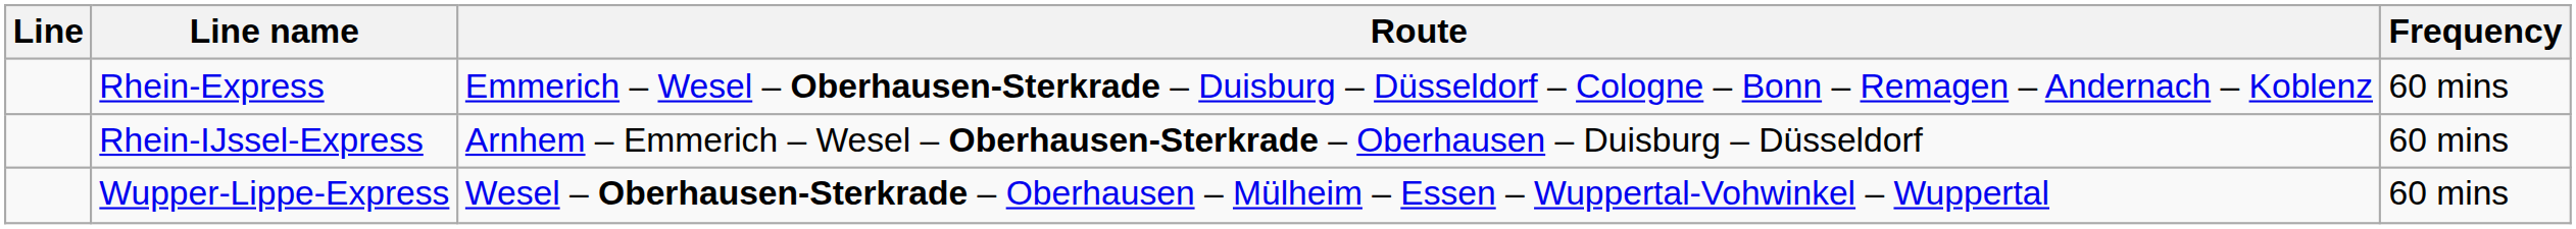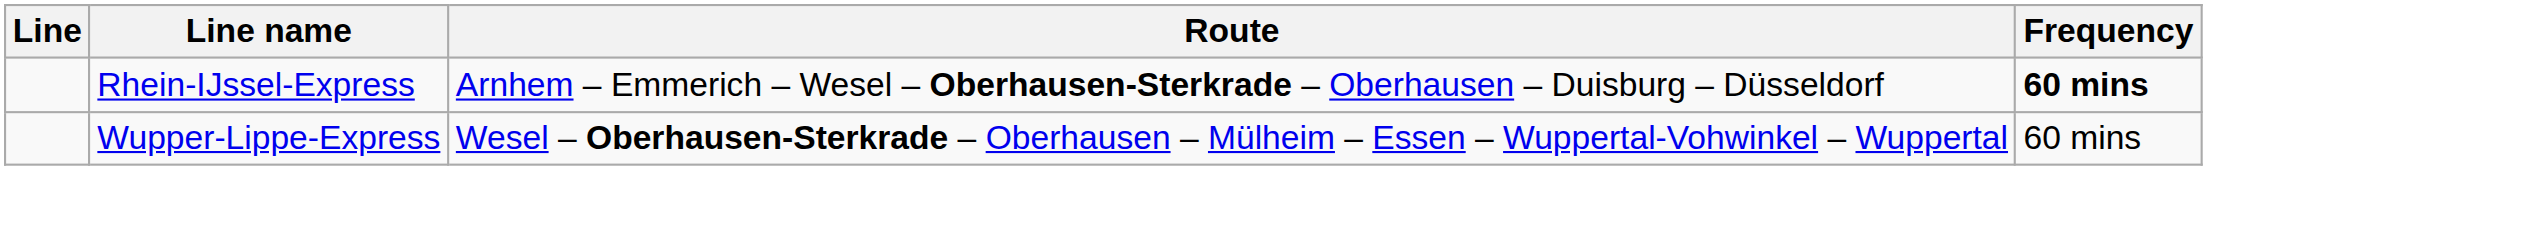- row: Rhein-Express | Emmerich – Wesel – Oberhausen-Sterkrade – Duisburg – Düsseldorf – Cologne – Bonn – Remagen – Andernach – Koblenz | 60 mins
Rhein-IJssel-Express | Frequency: normal -> bold
